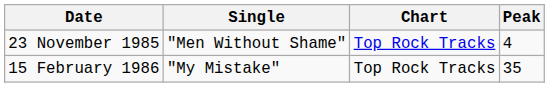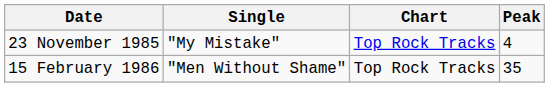23 November 1985 | Single: "Men Without Shame" -> "My Mistake"
15 February 1986 | Single: "My Mistake" -> "Men Without Shame"
